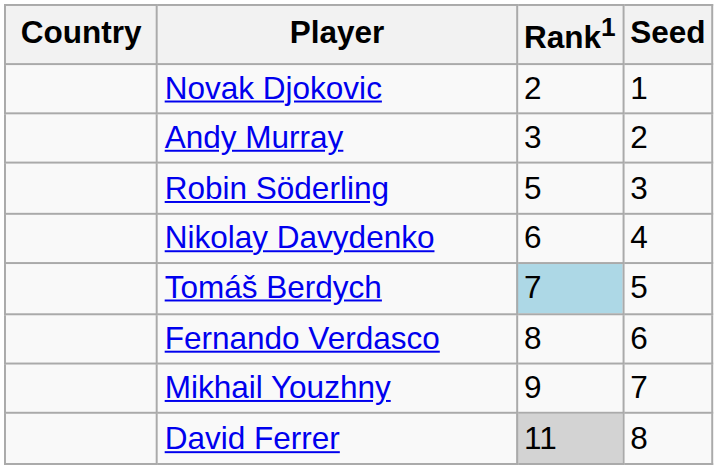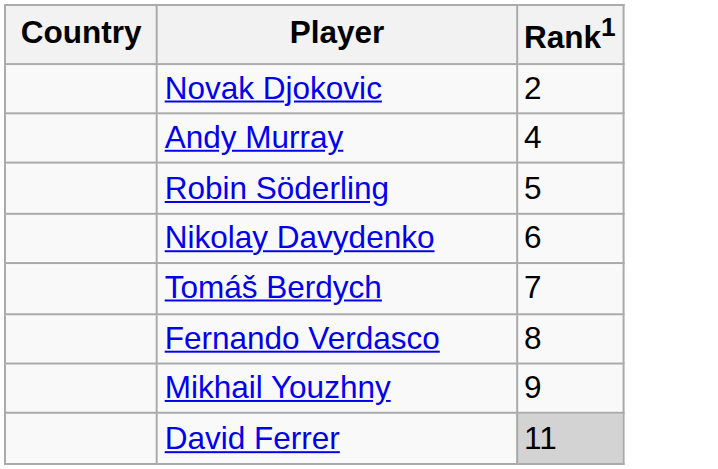- column: Seed | 1 | 2 | 3 | 4 | 5 | 6 | 7 | 8
Andy Murray | Rank1: 3 -> 4
Tomáš Berdych | Rank1: lightblue background -> no background
